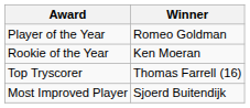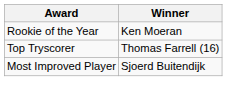- row: Player of the Year | Romeo Goldman
